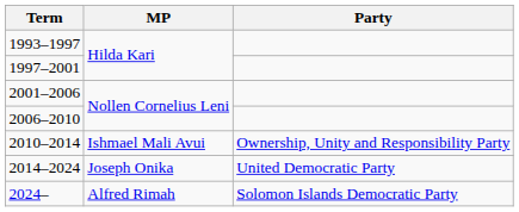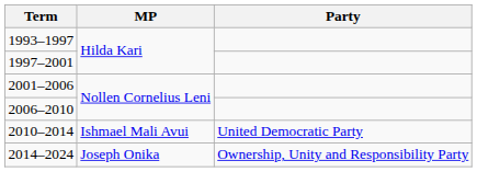2010–2014 | Party: Ownership, Unity and Responsibility Party -> United Democratic Party
2014–2024 | Party: United Democratic Party -> Ownership, Unity and Responsibility Party
- row: 2024– | Alfred Rimah | Solomon Islands Democratic Party
